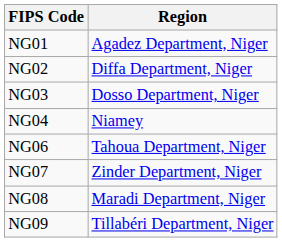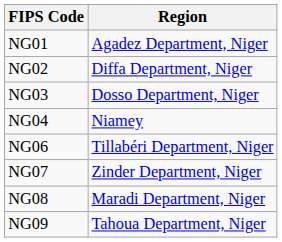NG06 | Region: Tahoua Department, Niger -> Tillabéri Department, Niger
NG09 | Region: Tillabéri Department, Niger -> Tahoua Department, Niger
